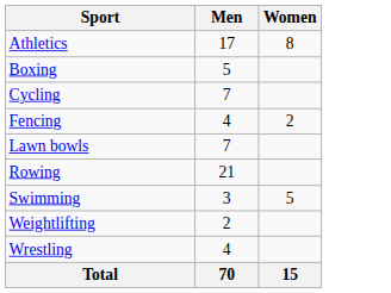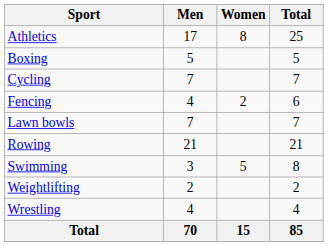+ column: Total | 25 | 5 | 7 | 6 | 7 | 21 | 8 | 2 | 4 | 85
